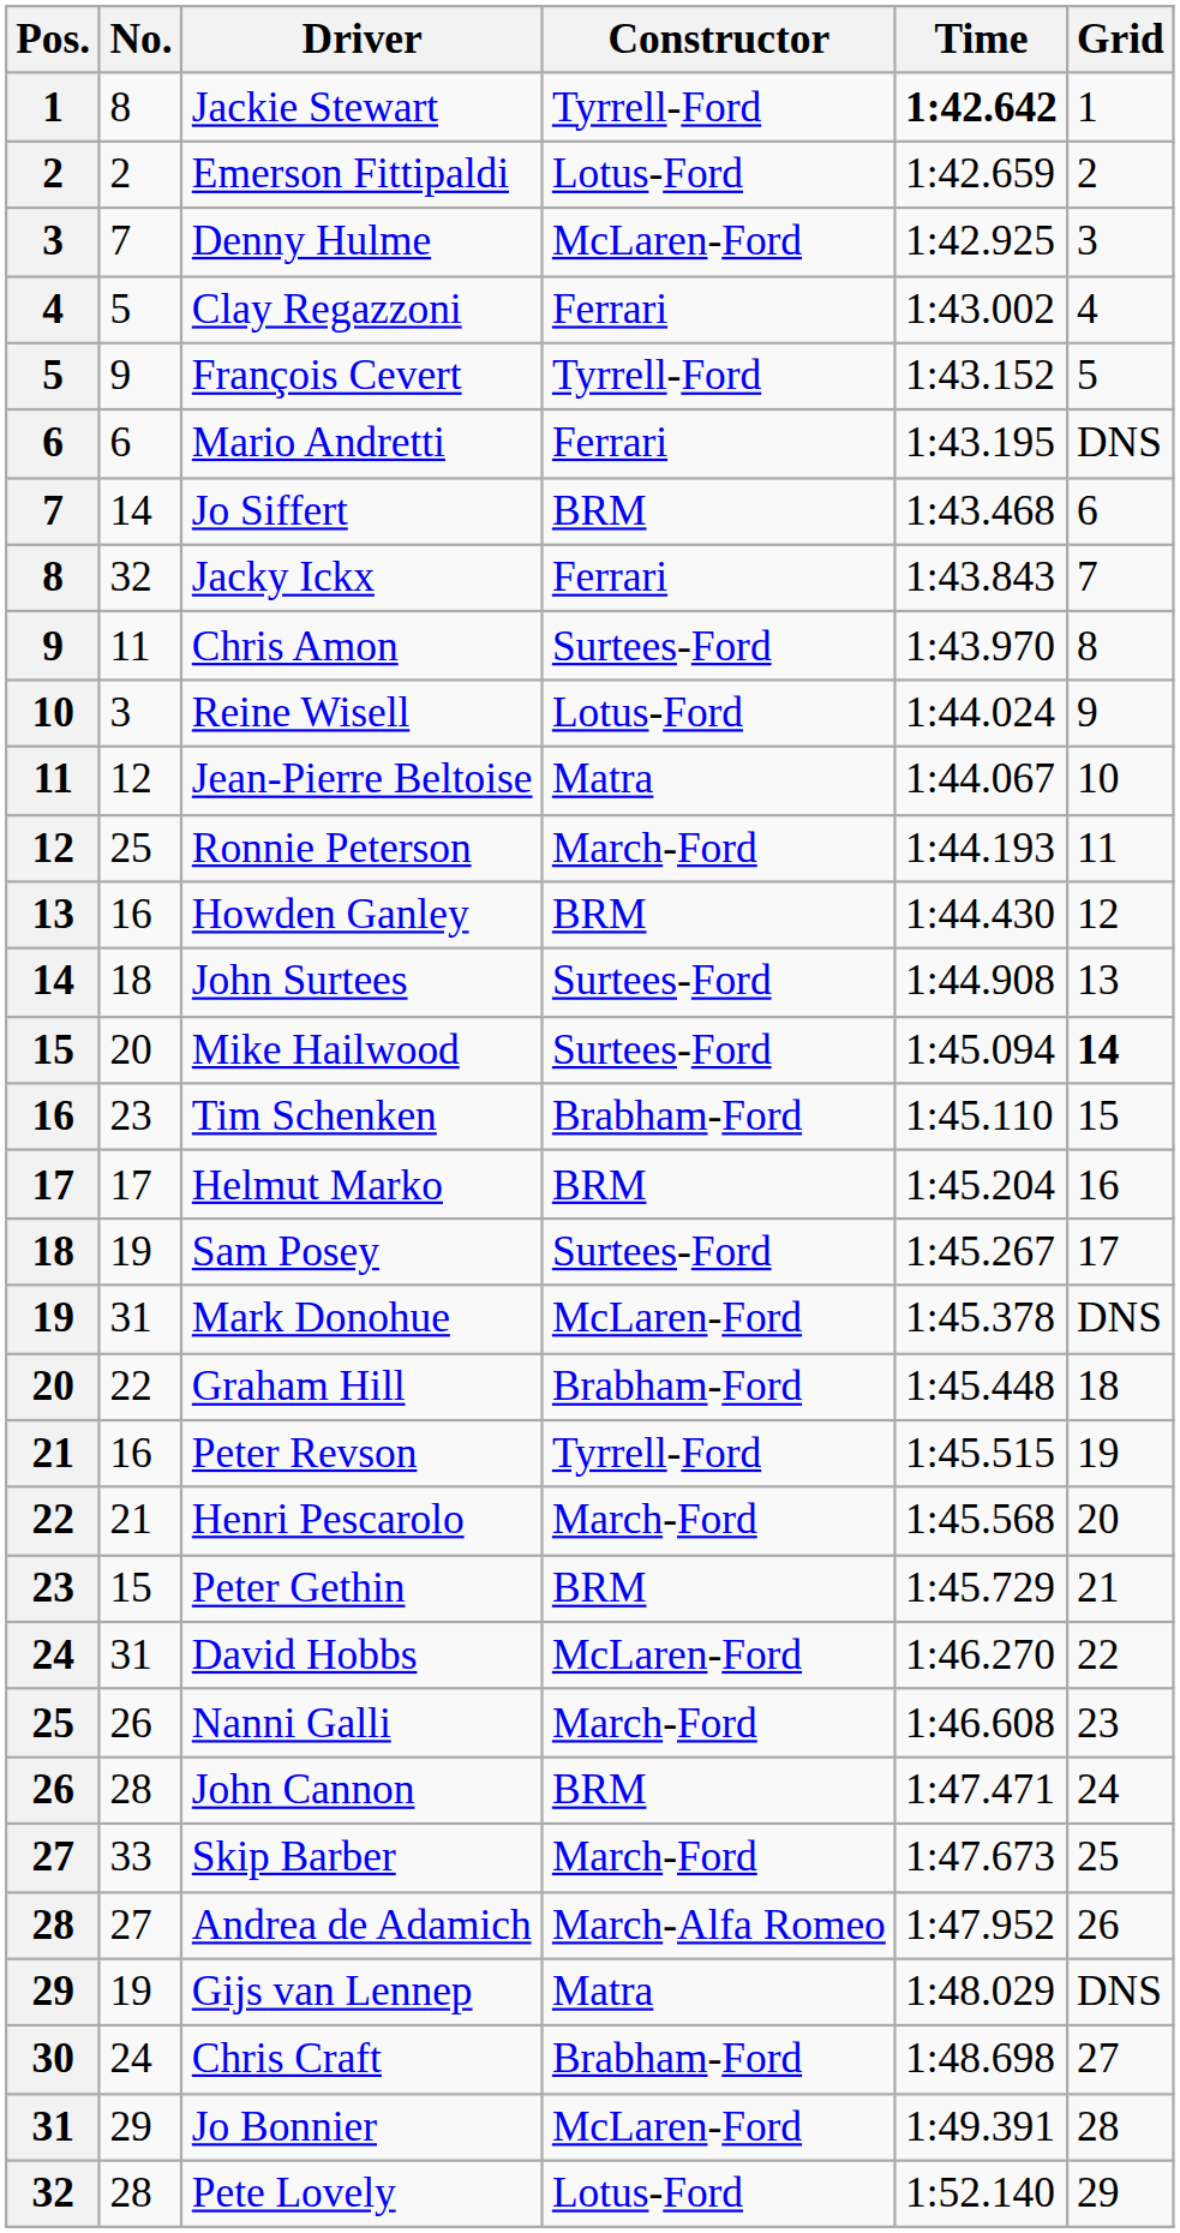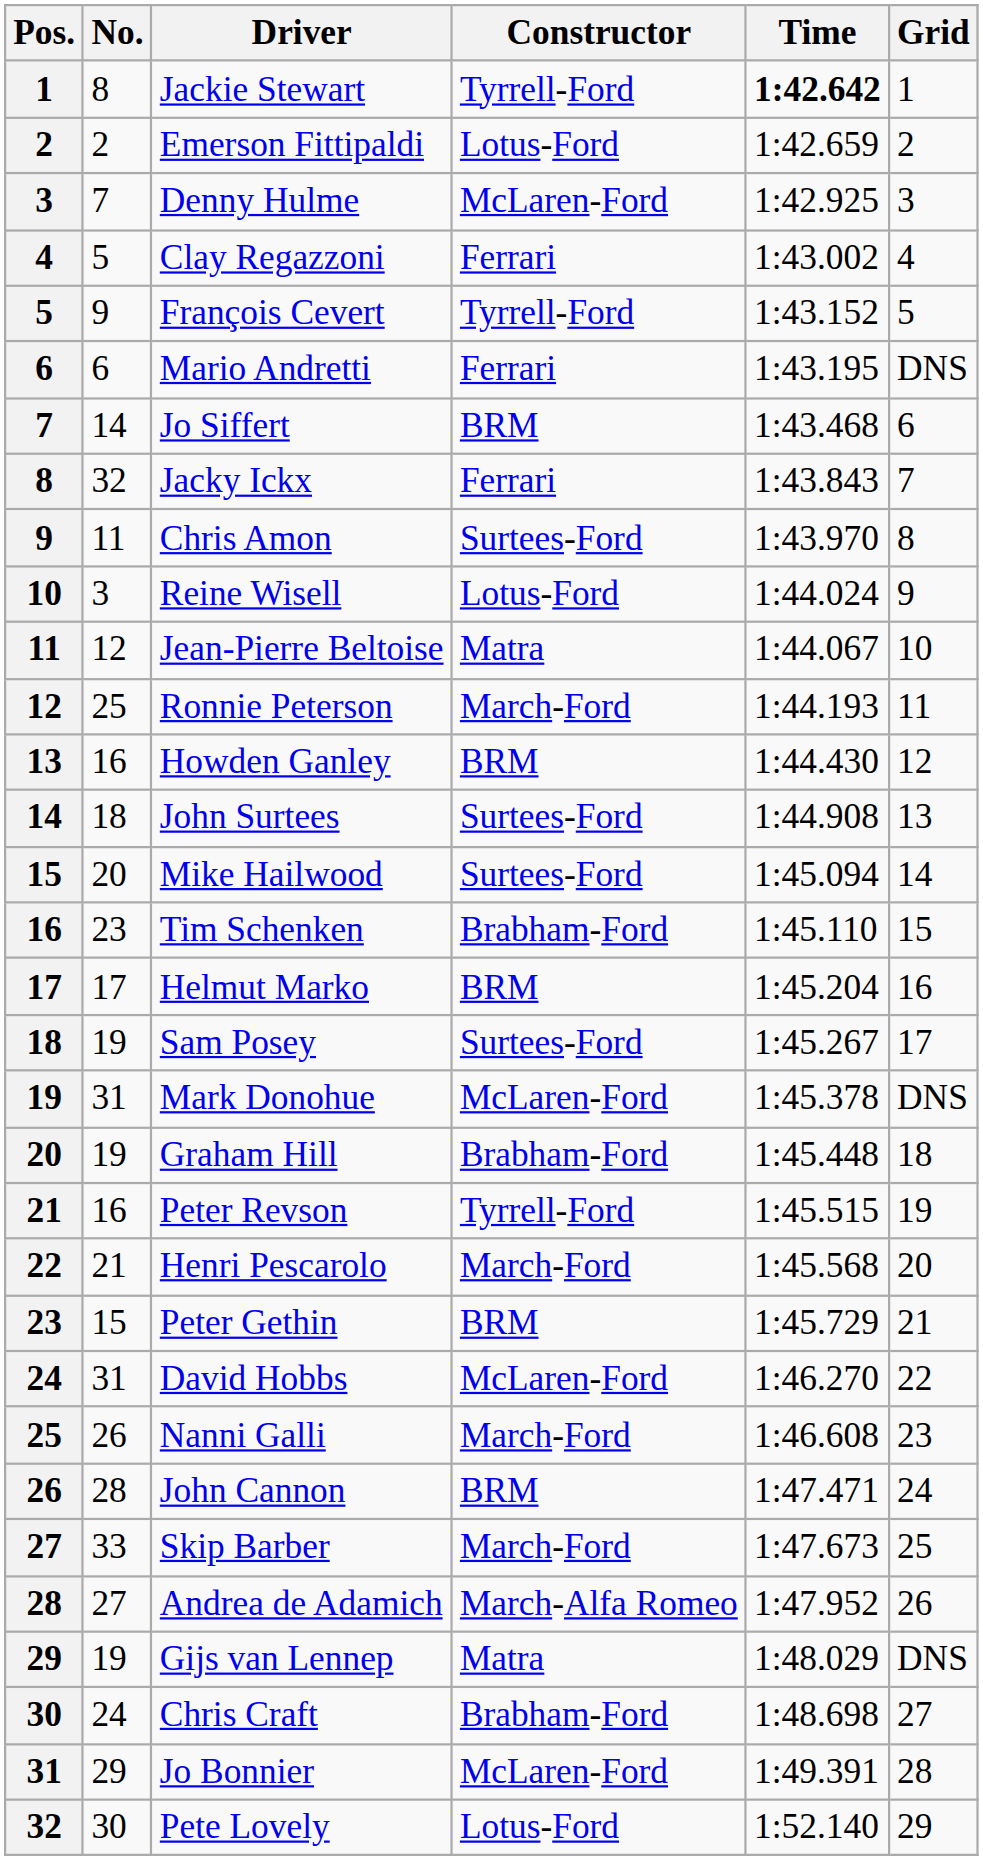Mike Hailwood | Grid: bold -> normal
Graham Hill | No.: 22 -> 19
Pete Lovely | No.: 28 -> 30
